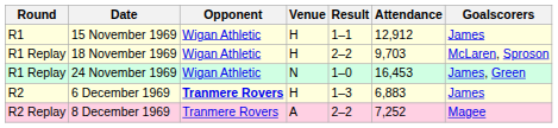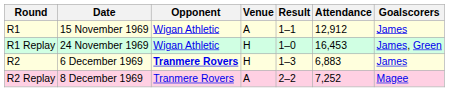15 November 1969 | Venue: H -> A
- row: R1 Replay | 18 November 1969 | Wigan Athletic | H | 2–2 | 9,703 | McLaren, Sproson
24 November 1969 | Venue: N -> H
